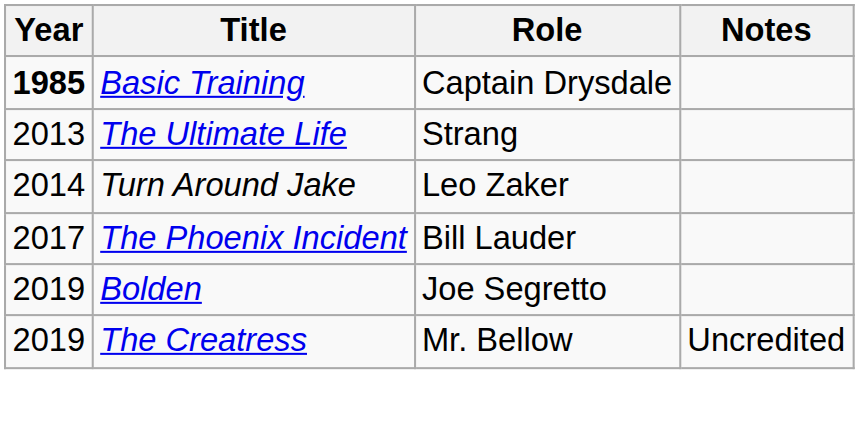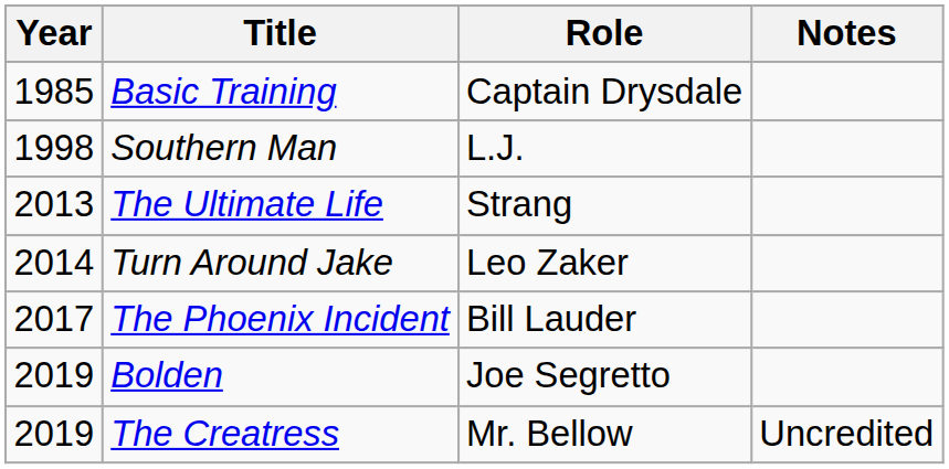Basic Training | Year: bold -> normal
+ row: 1998 | Southern Man | L.J.
